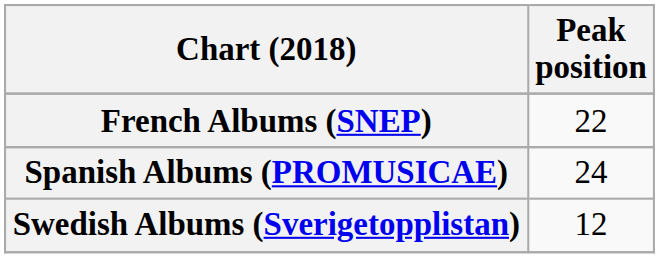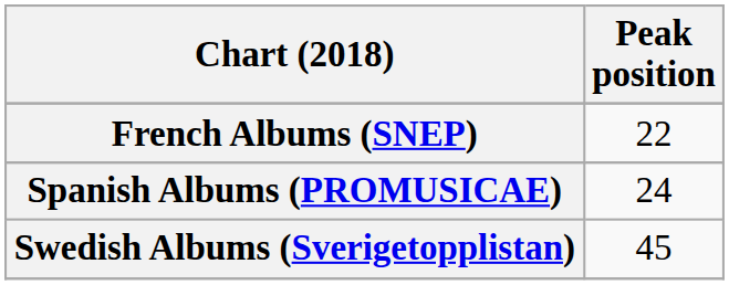Swedish Albums (Sverigetopplistan) | Peak position: 12 -> 45
